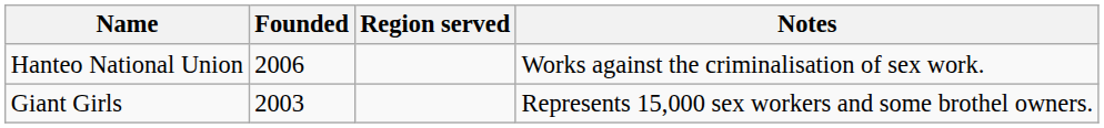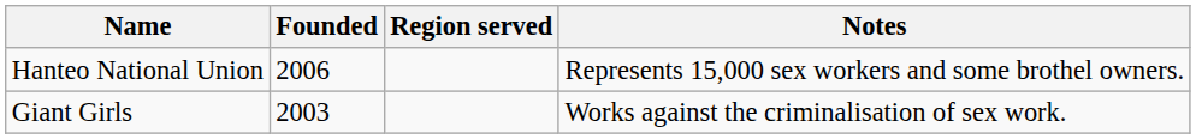Hanteo National Union | Notes: Works against the criminalisation of sex work. -> Represents 15,000 sex workers and some brothel owners.
Giant Girls | Notes: Represents 15,000 sex workers and some brothel owners. -> Works against the criminalisation of sex work.
